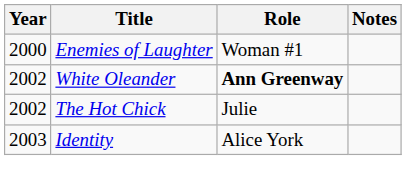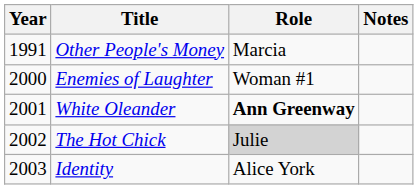+ row: 1991 | Other People's Money | Marcia
White Oleander | Year: 2002 -> 2001
The Hot Chick | Role: no background -> lightgrey background
